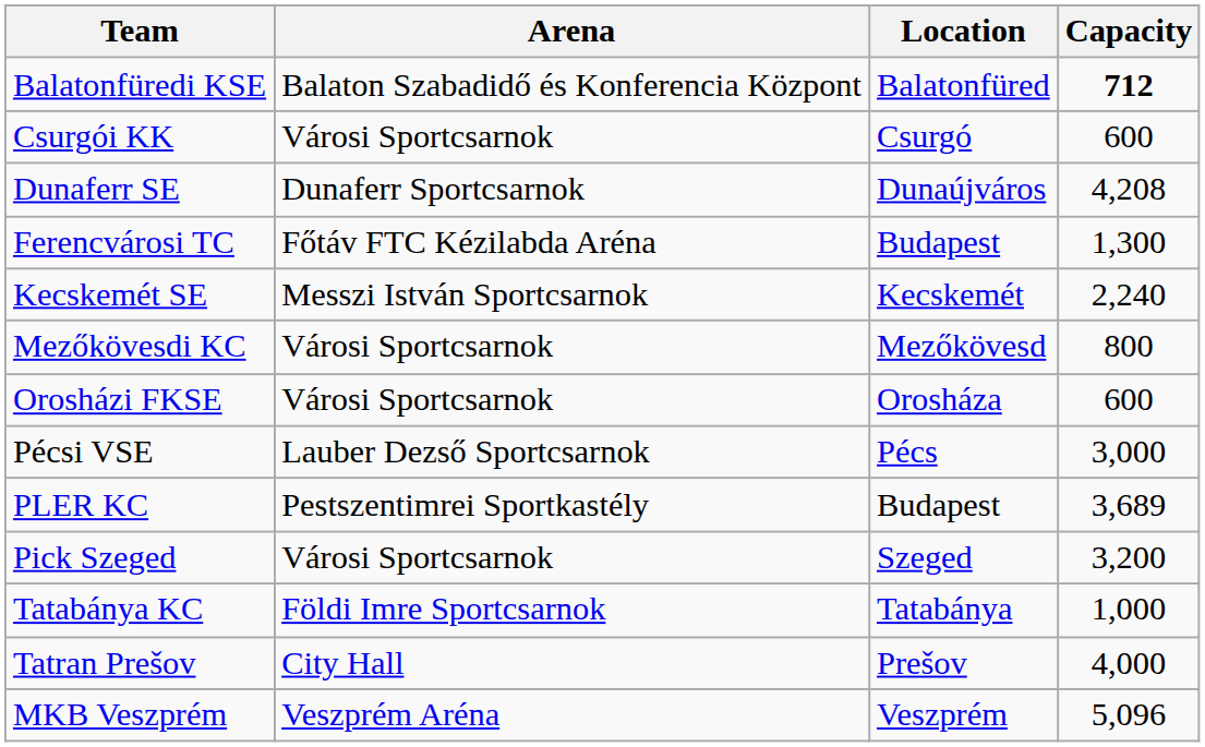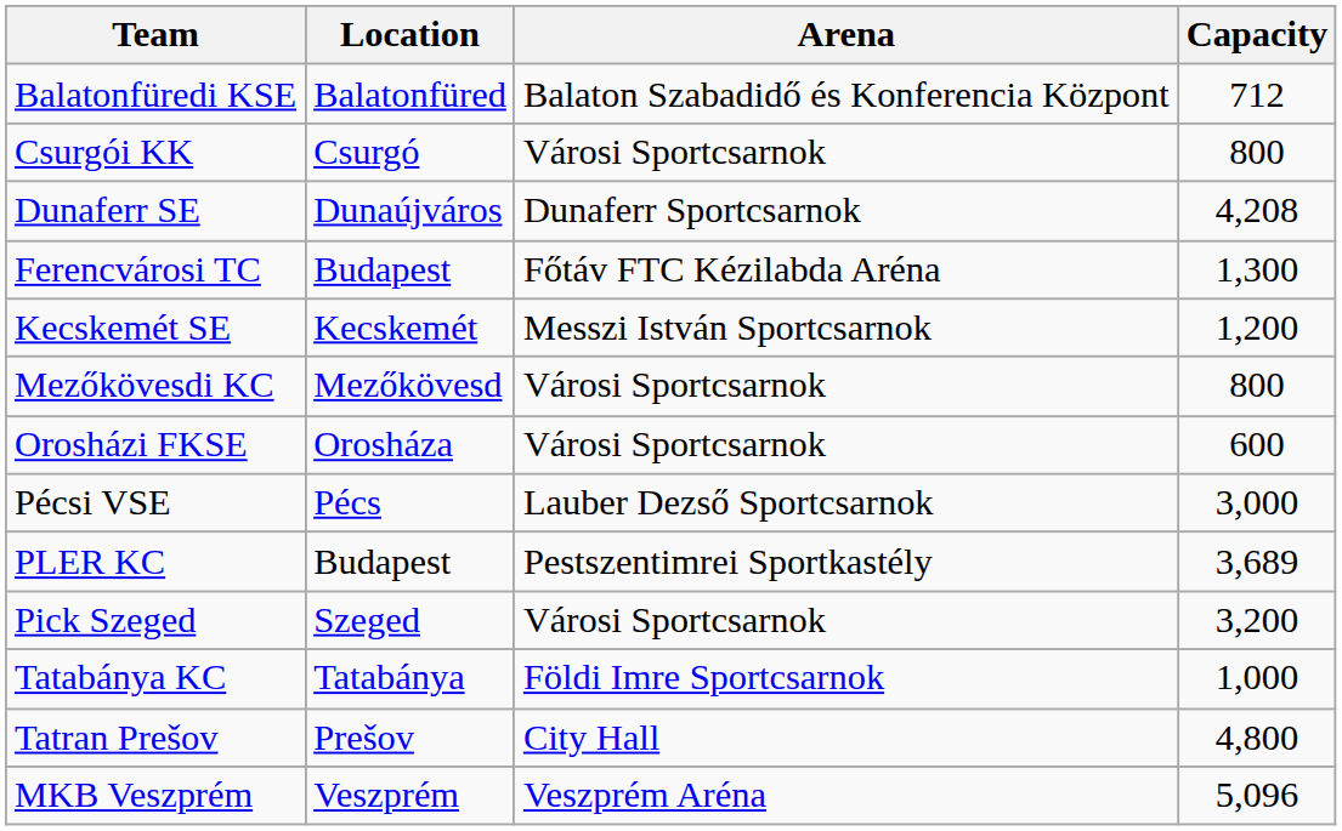columns swapped: Location <-> Arena
Balatonfüredi KSE | Capacity: bold -> normal
Csurgói KK | Capacity: 600 -> 800
Kecskemét SE | Capacity: 2,240 -> 1,200
Tatran Prešov | Capacity: 4,000 -> 4,800
